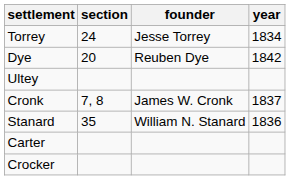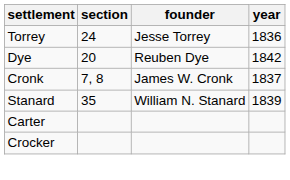Torrey | year: 1834 -> 1836
- row: Ultey
Stanard | year: 1836 -> 1839
